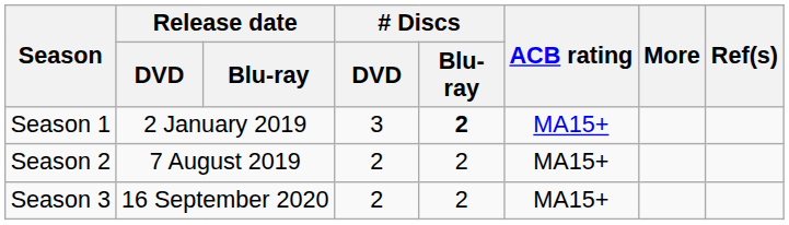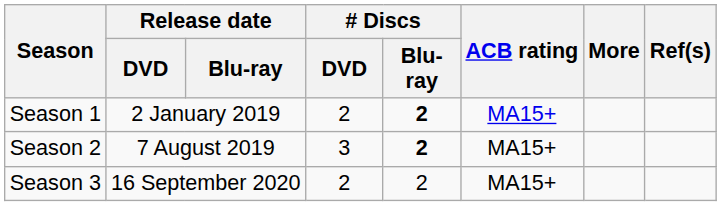Season 1 | # Discs / DVD: 3 -> 2
Season 2 | # Discs / DVD: 2 -> 3
Season 2 | # Discs / Blu-ray: normal -> bold
